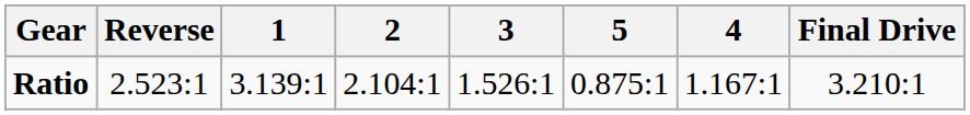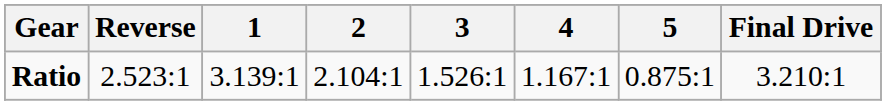columns swapped: 4 <-> 5
